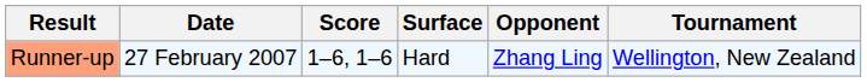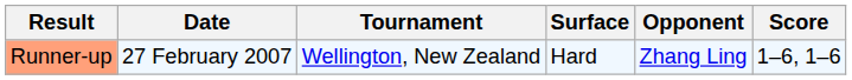columns swapped: Tournament <-> Score
